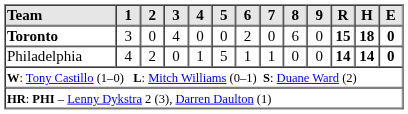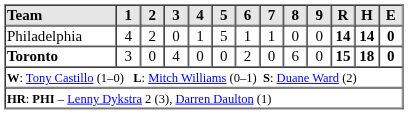rows swapped: Toronto <-> Philadelphia
